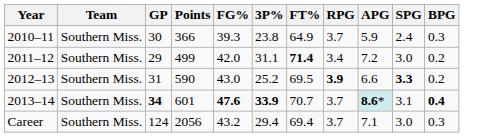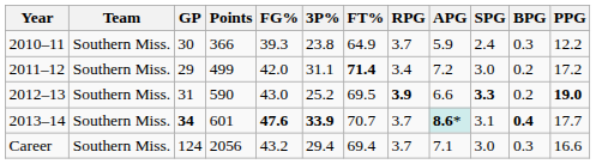+ column: PPG | 12.2 | 17.2 | 19.0 | 17.7 | 16.6
